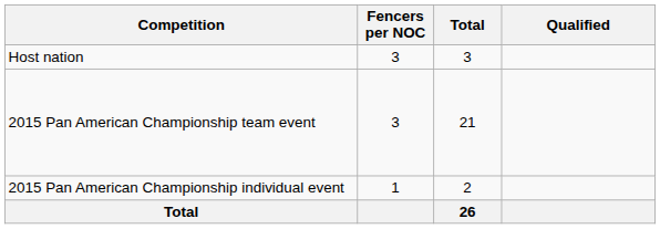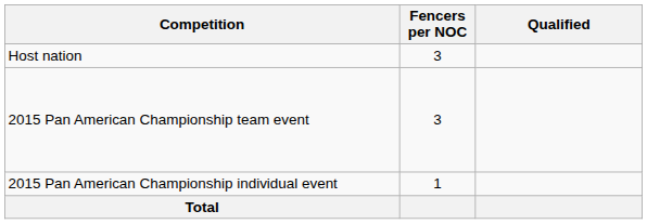- column: Total | 3 | 21 | 2 | 26
